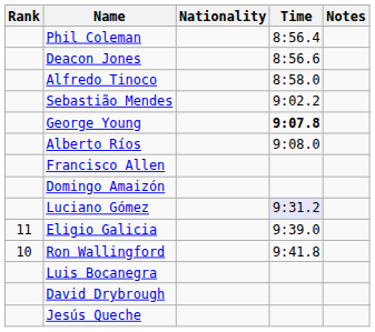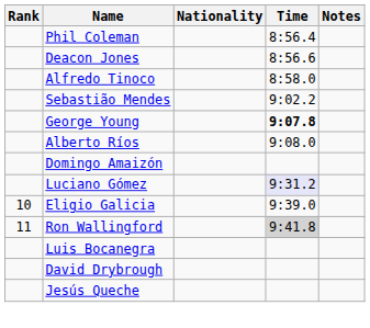- row: Francisco Allen
Eligio Galicia | Rank: 11 -> 10
Ron Wallingford | Rank: 10 -> 11
Ron Wallingford | Time: no background -> lightgrey background
